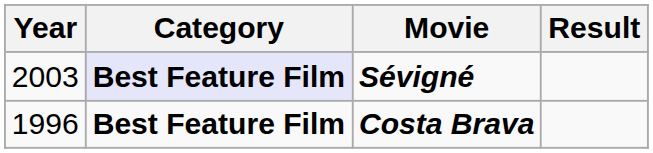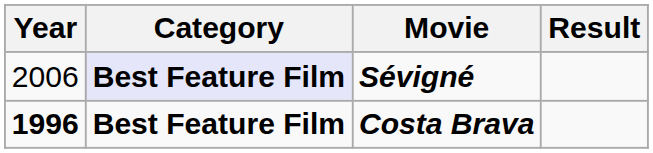Sévigné | Year: 2003 -> 2006
Costa Brava | Year: normal -> bold
